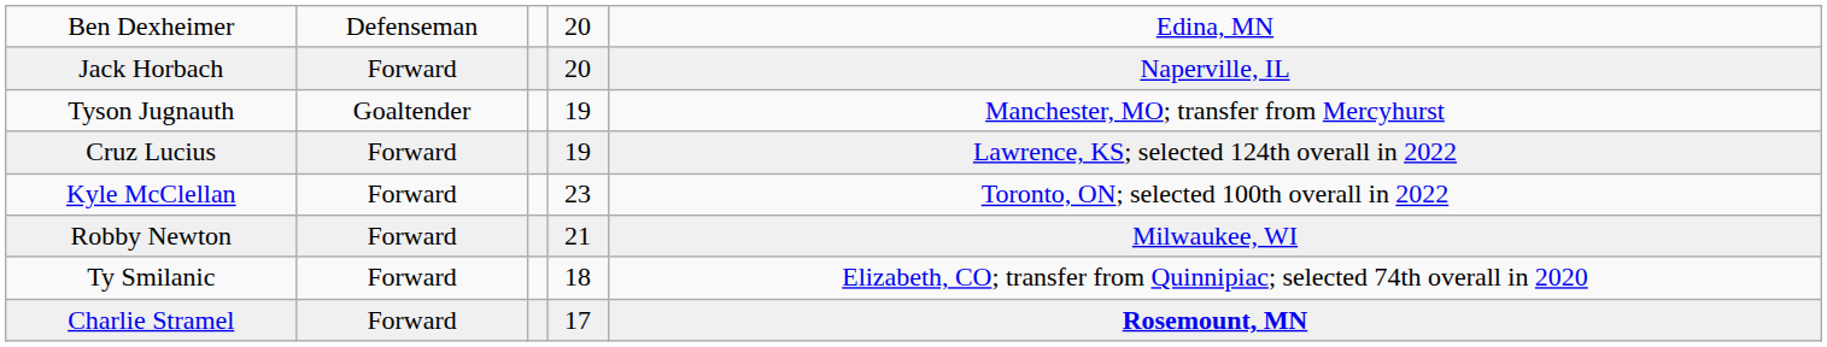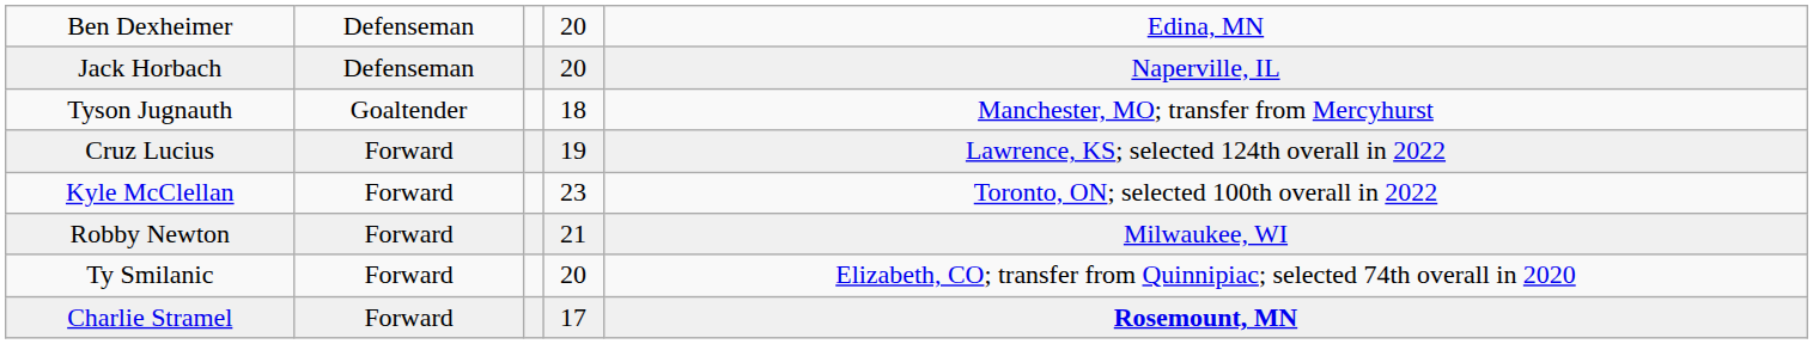Jack Horbach | column 2: Forward -> Defenseman
Tyson Jugnauth | column 4: 19 -> 18
Ty Smilanic | column 4: 18 -> 20
